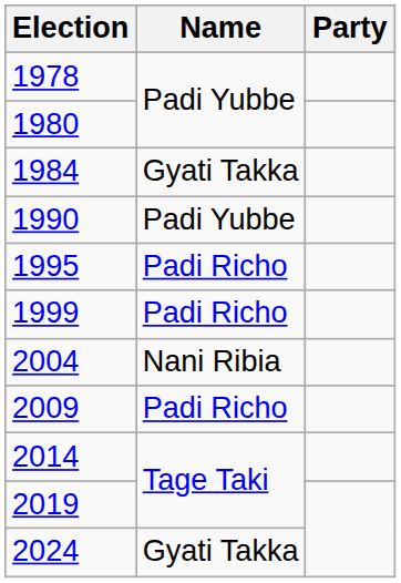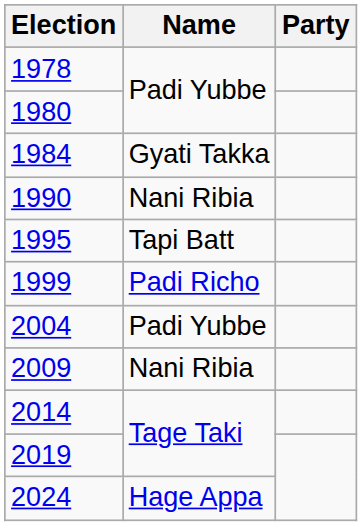1990 | Name: Padi Yubbe -> Nani Ribia
1995 | Name: Padi Richo -> Tapi Batt
2004 | Name: Nani Ribia -> Padi Yubbe
2009 | Name: Padi Richo -> Nani Ribia
2024 | Name: Gyati Takka -> Hage Appa
